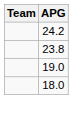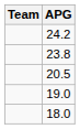+ row: 20.5
